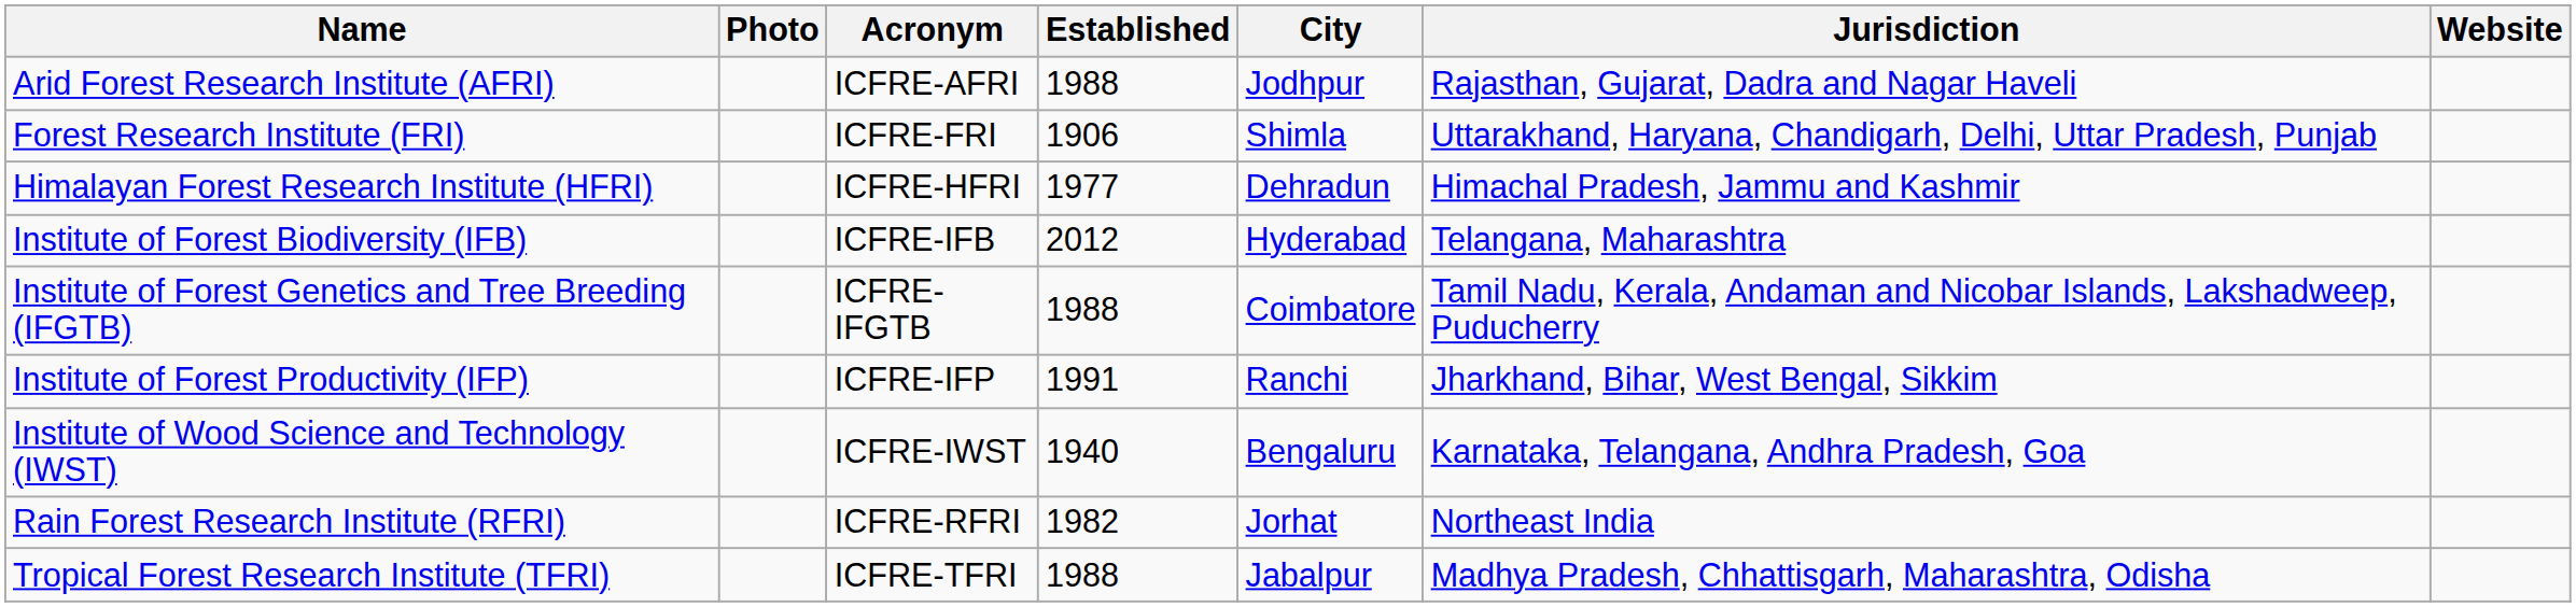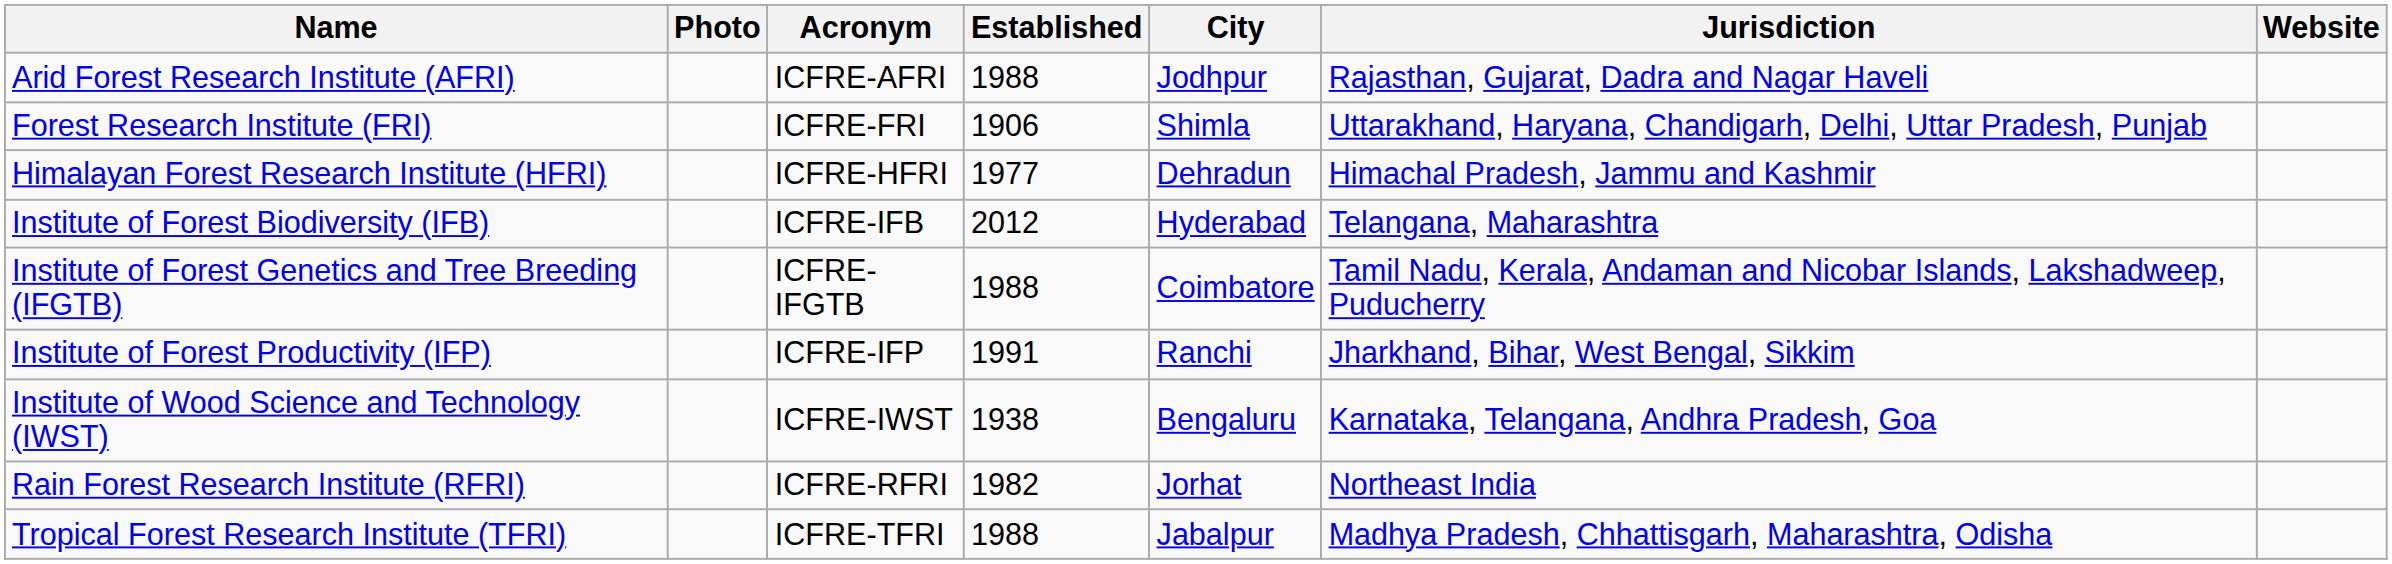Institute of Wood Science and Technology (IWST) | Established: 1940 -> 1938
